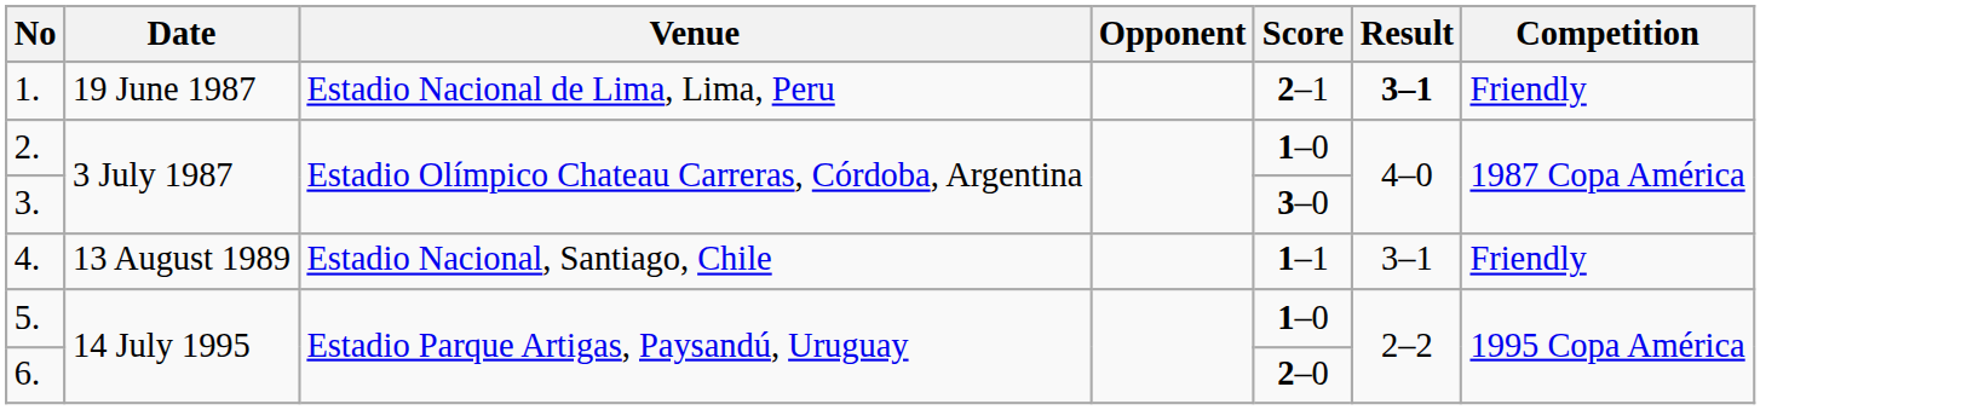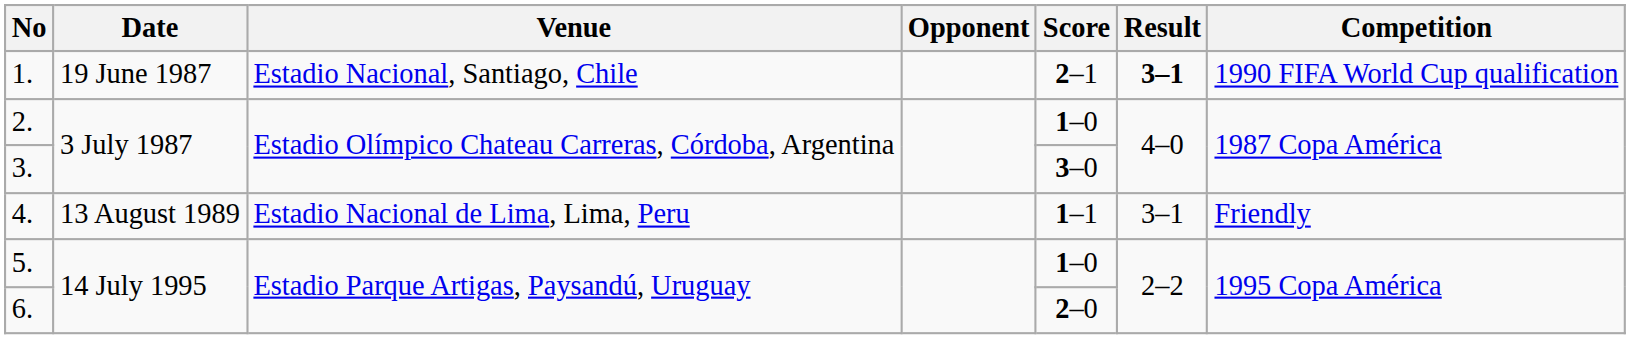1. | Venue: Estadio Nacional de Lima, Lima, Peru -> Estadio Nacional, Santiago, Chile
1. | Competition: Friendly -> 1990 FIFA World Cup qualification
4. | Venue: Estadio Nacional, Santiago, Chile -> Estadio Nacional de Lima, Lima, Peru
